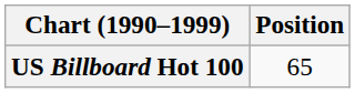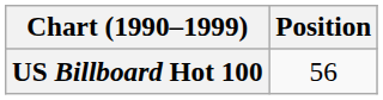US Billboard Hot 100 | Position: 65 -> 56
